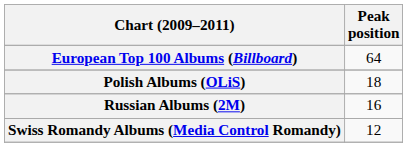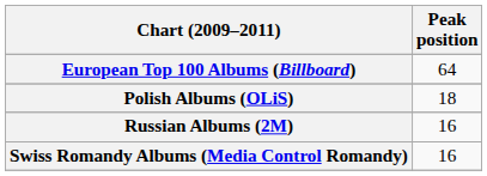Swiss Romandy Albums (Media Control Romandy) | Peak position: 12 -> 16
